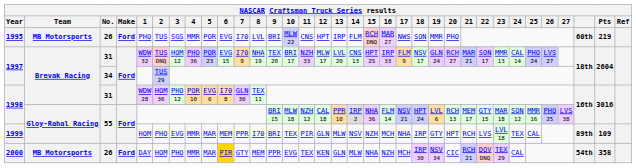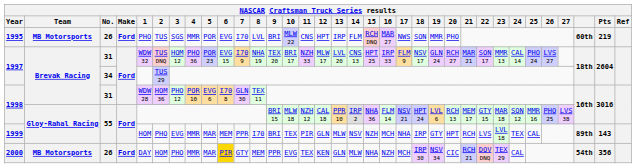1999 | Pts: 109 -> 143
2000 | Pts: 358 -> 356
